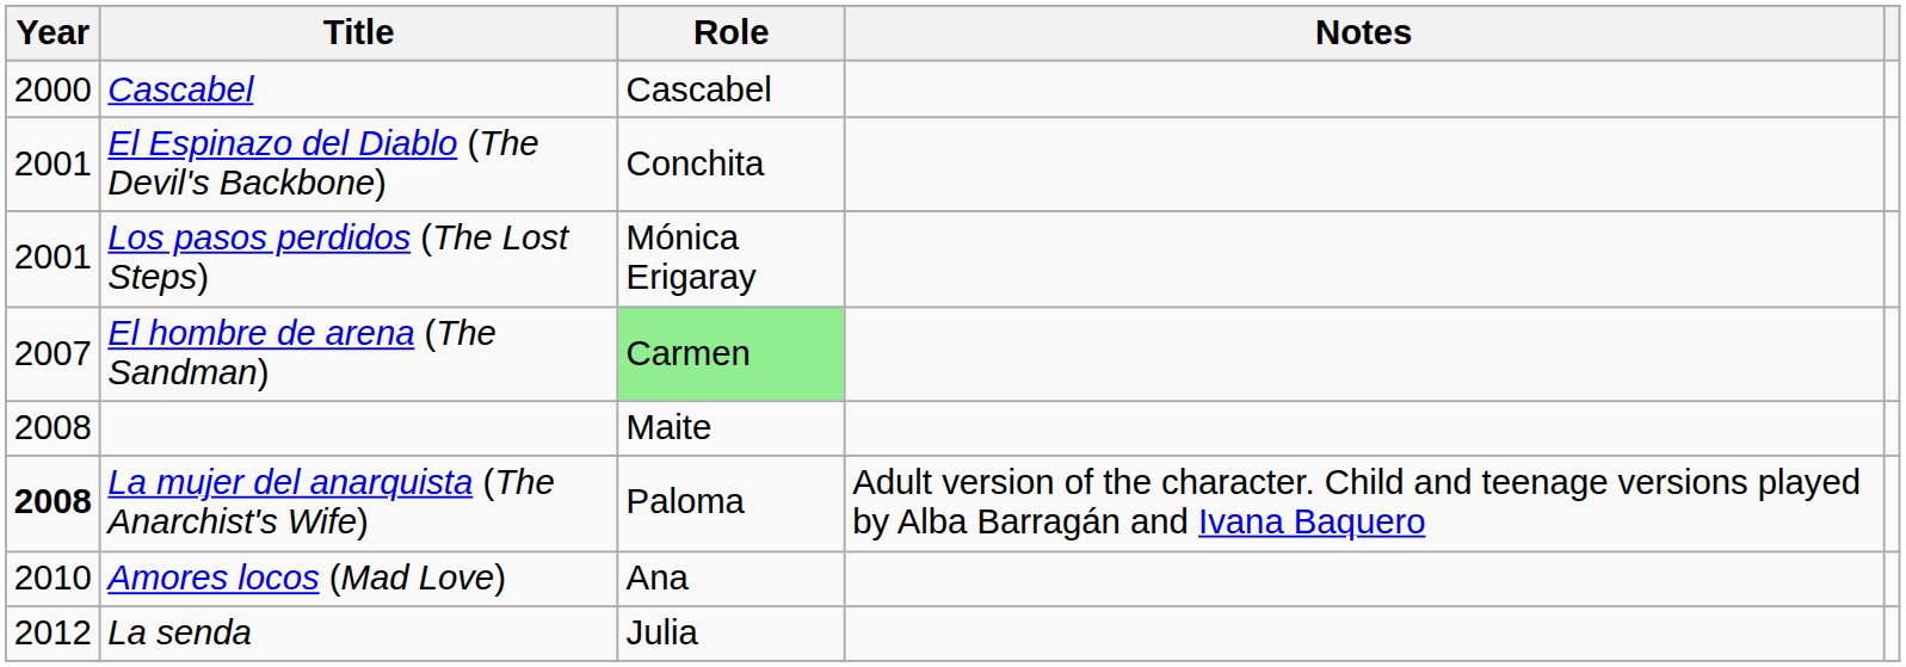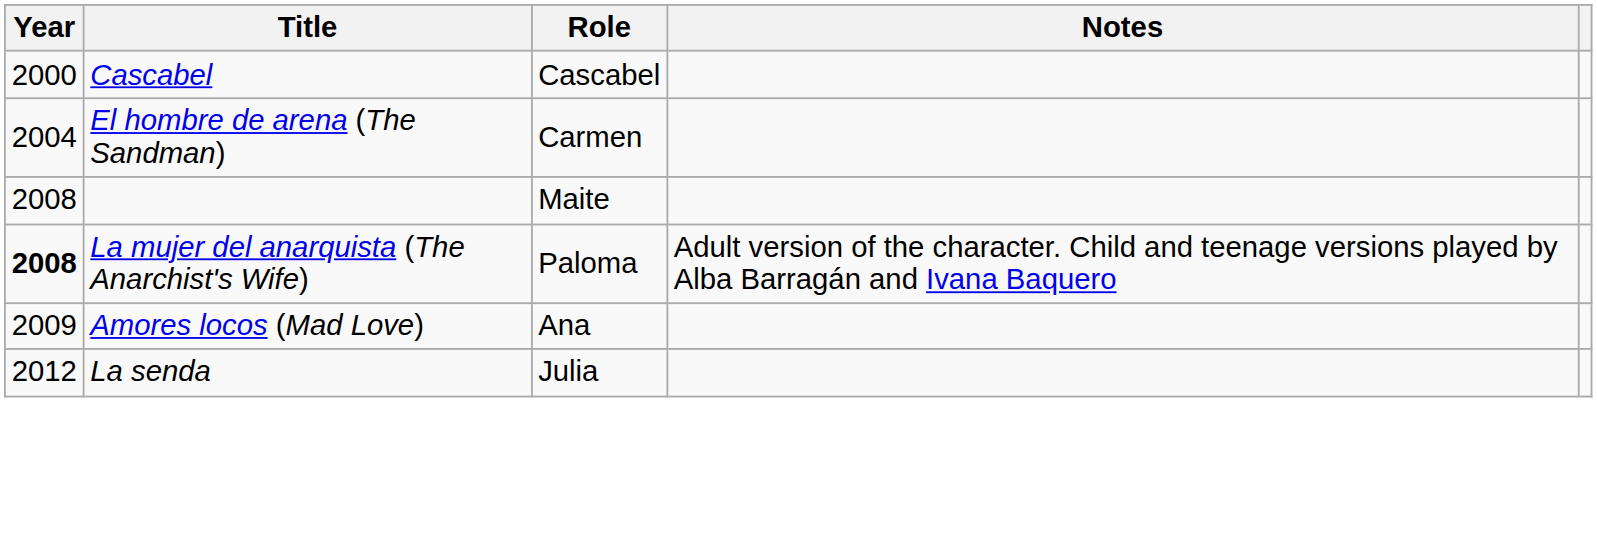- row: 2001 | El Espinazo del Diablo (The Devil's Backbone) | Conchita
- row: 2001 | Los pasos perdidos (The Lost Steps) | Mónica Erigaray
El hombre de arena (The Sandman) | Year: 2007 -> 2004
El hombre de arena (The Sandman) | Role: lightgreen background -> no background
Amores locos (Mad Love) | Year: 2010 -> 2009
